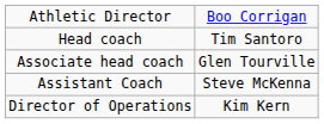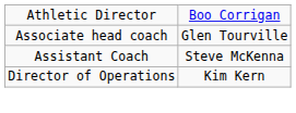- row: Head coach | Tim Santoro
